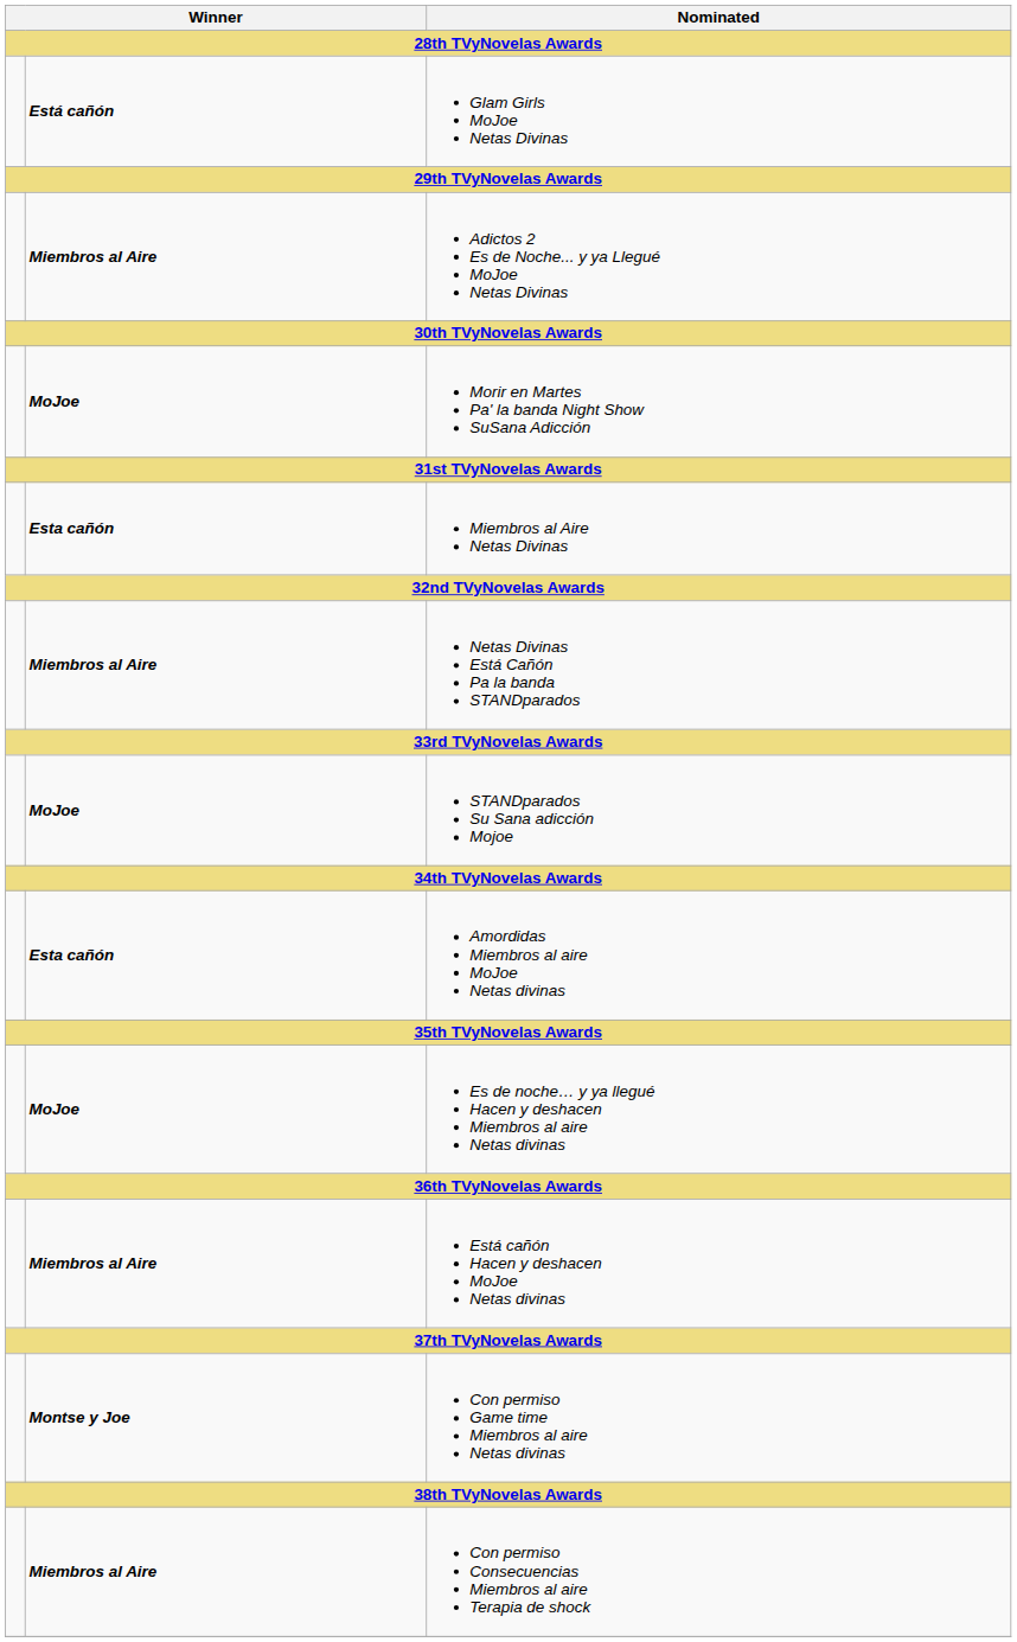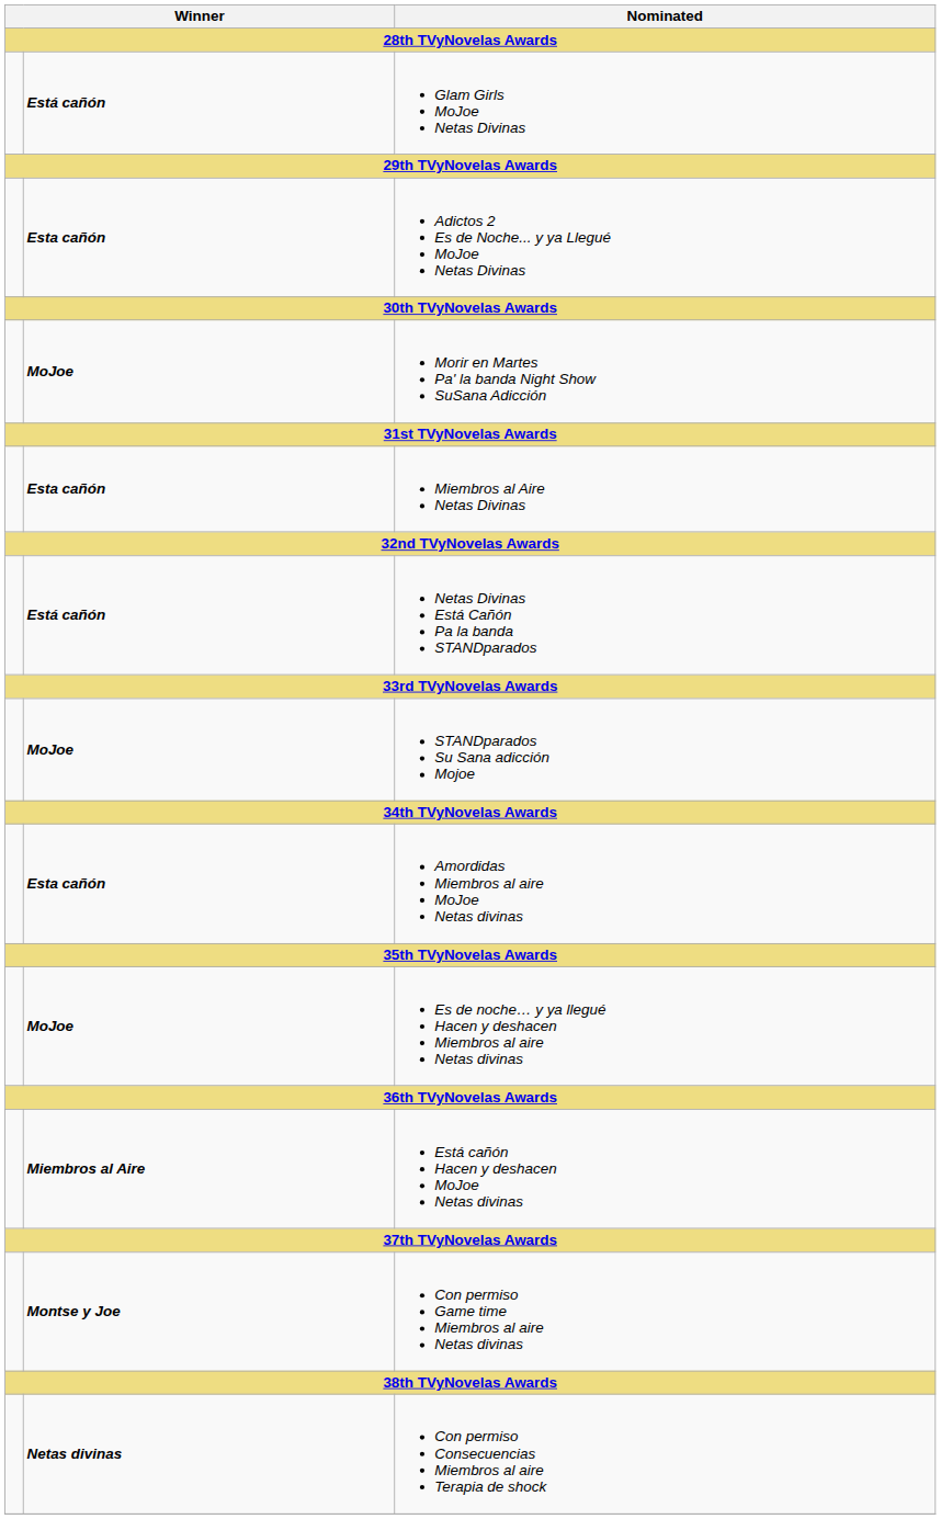Adictos 2 Es de Noche... y ya Llegué MoJoe Netas Divinas | column 2: Miembros al Aire -> Esta cañón
Netas Divinas Está Cañón Pa la banda STANDparados | column 2: Miembros al Aire -> Está cañón
Con permiso Consecuencias Miembros al aire Terapia de shock | column 2: Miembros al Aire -> Netas divinas
